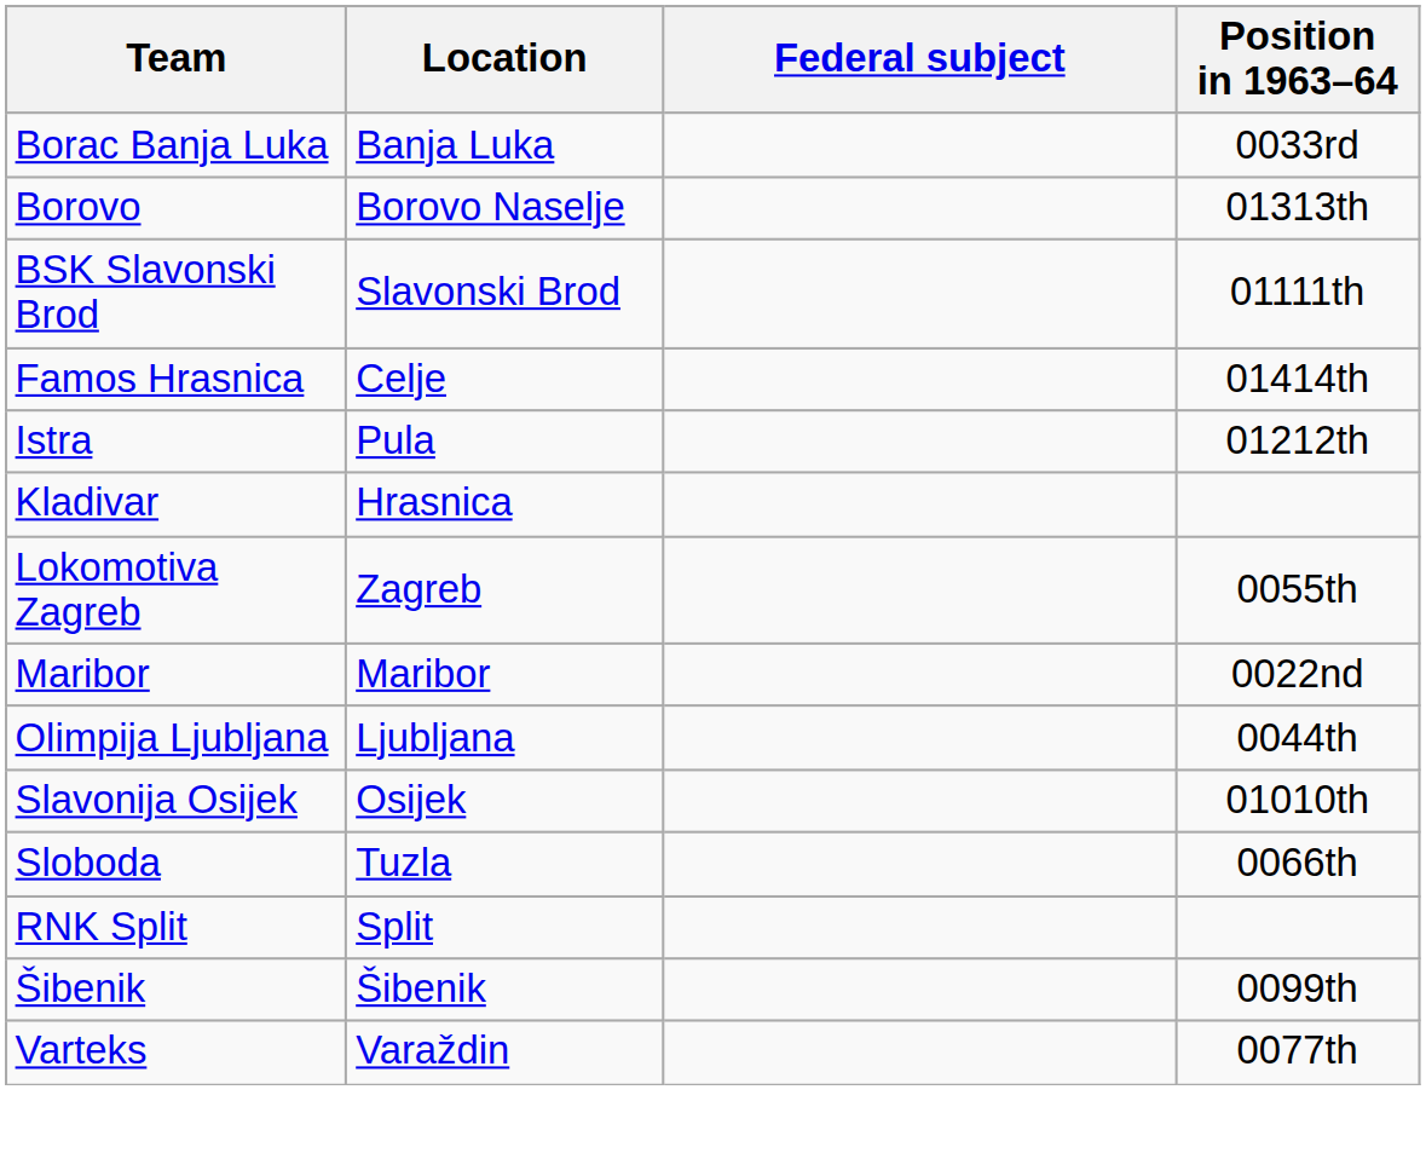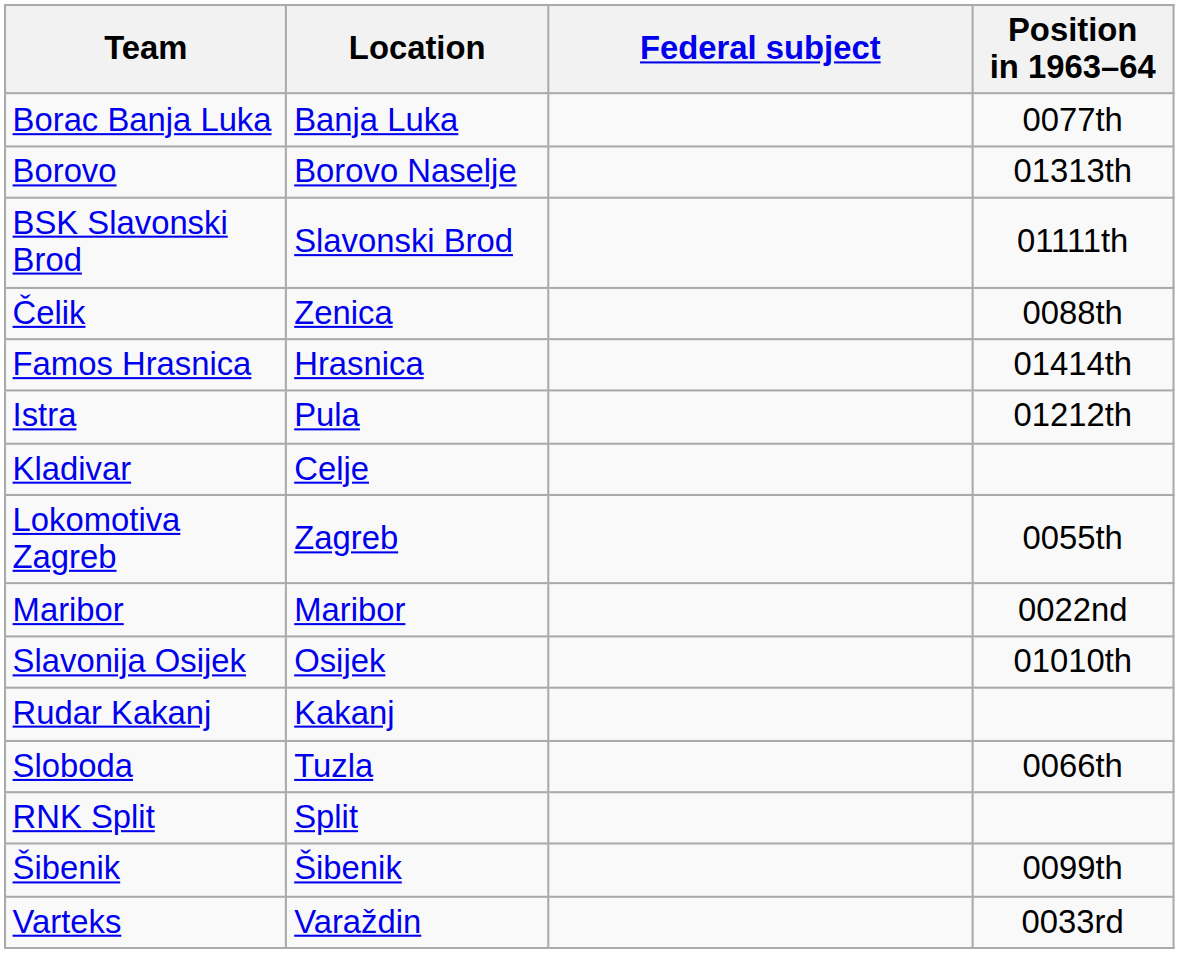Borac Banja Luka | Position in 1963–64: 0033rd -> 0077th
+ row: Čelik | Zenica | 0088th
Famos Hrasnica | Location: Celje -> Hrasnica
Kladivar | Location: Hrasnica -> Celje
- row: Olimpija Ljubljana | Ljubljana | 0044th
+ row: Rudar Kakanj | Kakanj
Varteks | Position in 1963–64: 0077th -> 0033rd
